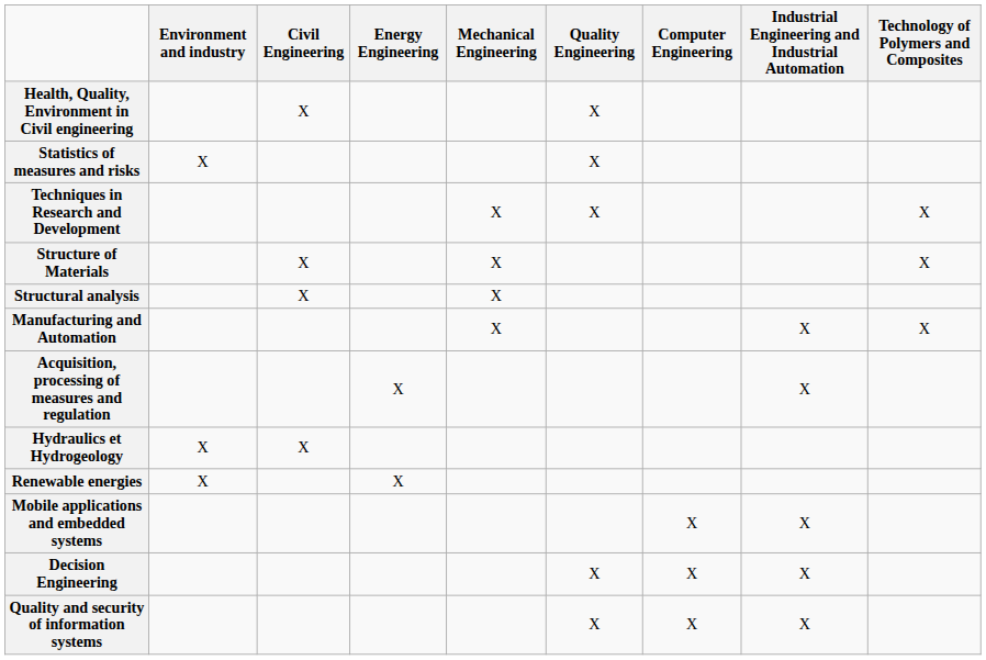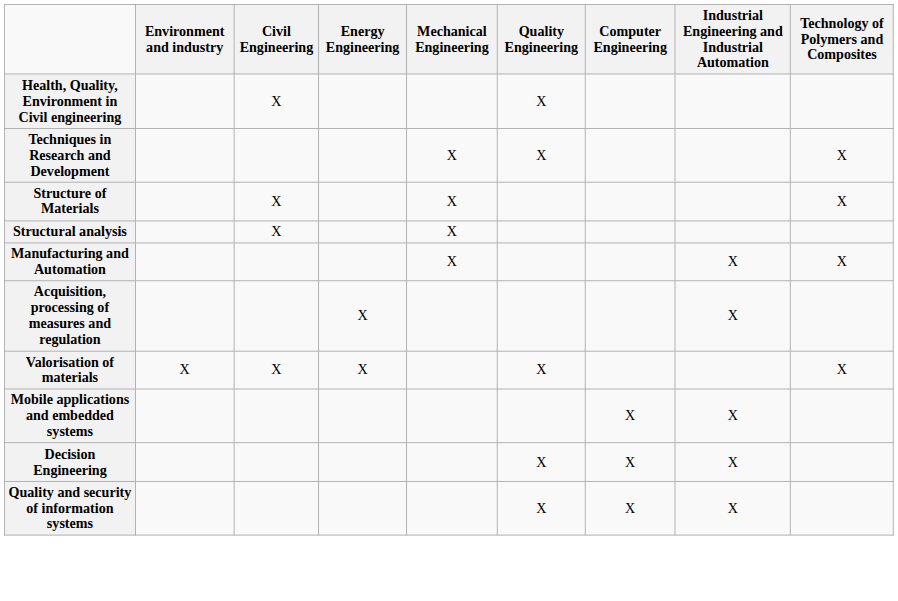- row: Statistics of measures and risks | X | X
- row: Hydraulics et Hydrogeology | X | X
+ row: Valorisation of materials | X | X | X | X | X
- row: Renewable energies | X | X
